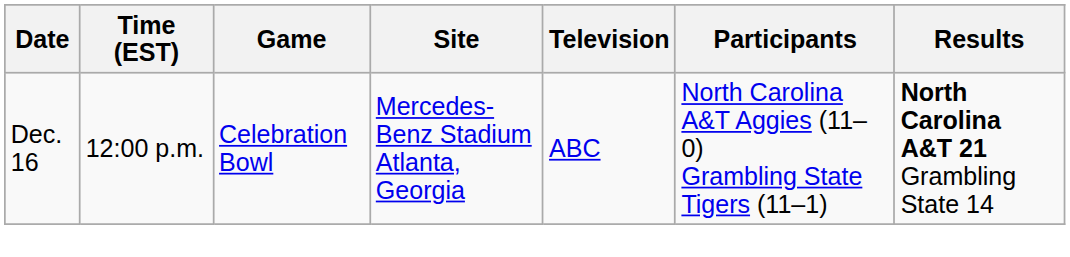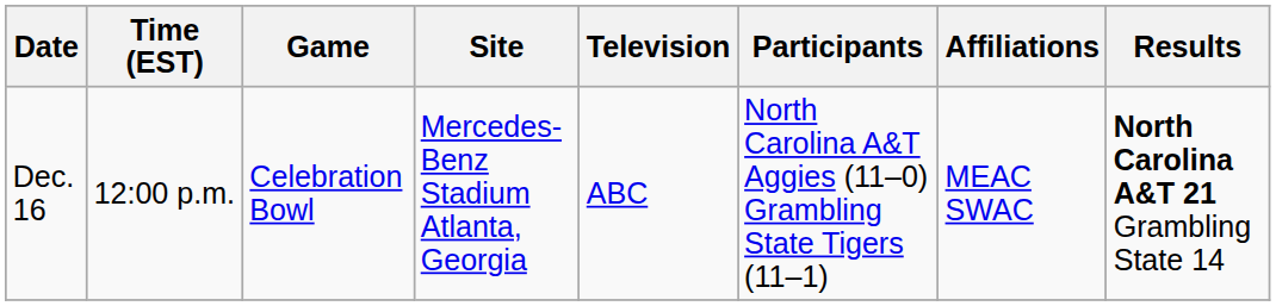+ column: Affiliations | MEAC SWAC
